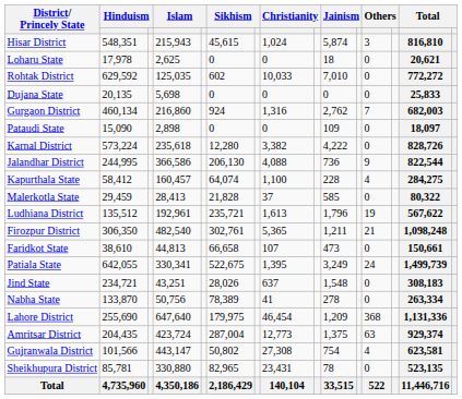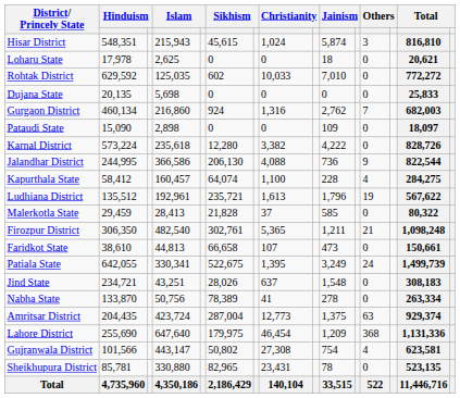rows swapped: Ludhiana District <-> Malerkotla State
rows swapped: Lahore District <-> Amritsar District
